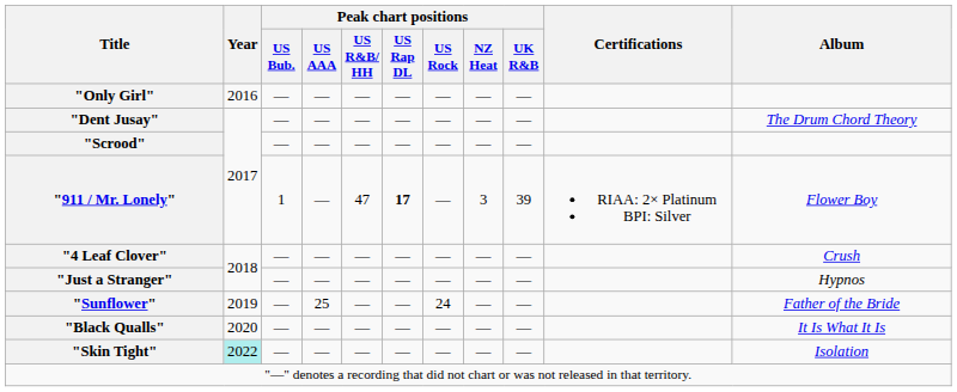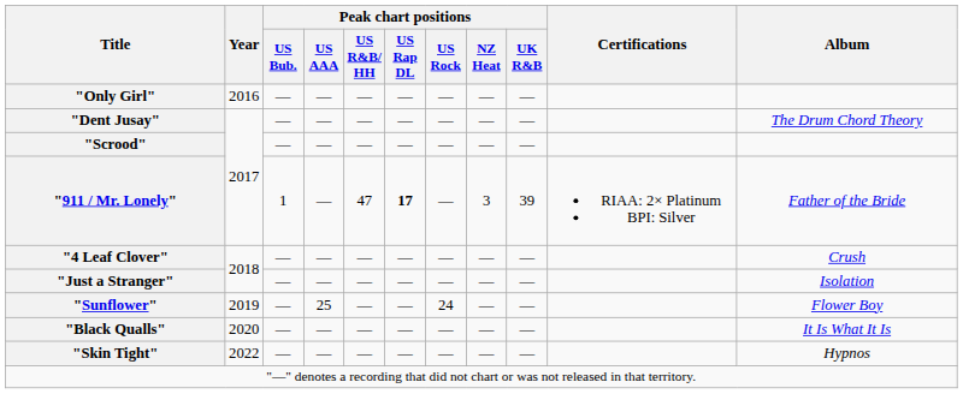"911 / Mr. Lonely" | Album: Flower Boy -> Father of the Bride
"Just a Stranger" | Album: Hypnos -> Isolation
"Sunflower" | Album: Father of the Bride -> Flower Boy
"Skin Tight" | Year: paleturquoise background -> no background
"Skin Tight" | Album: Isolation -> Hypnos
